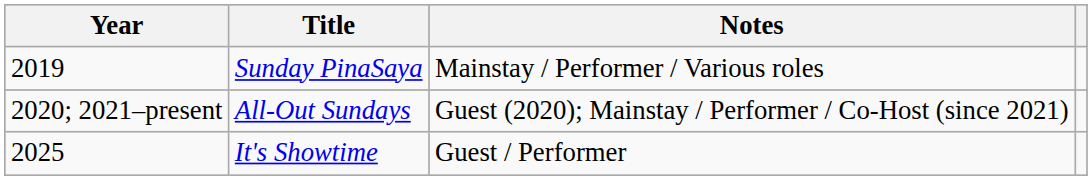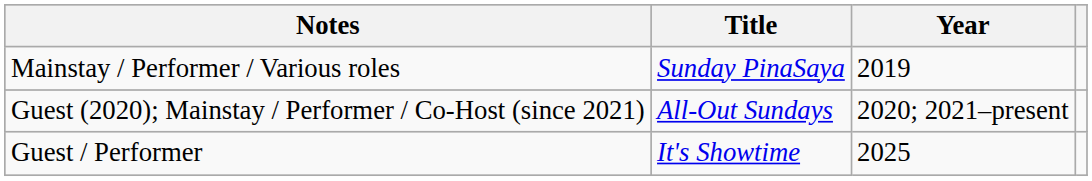columns swapped: Year <-> Notes
